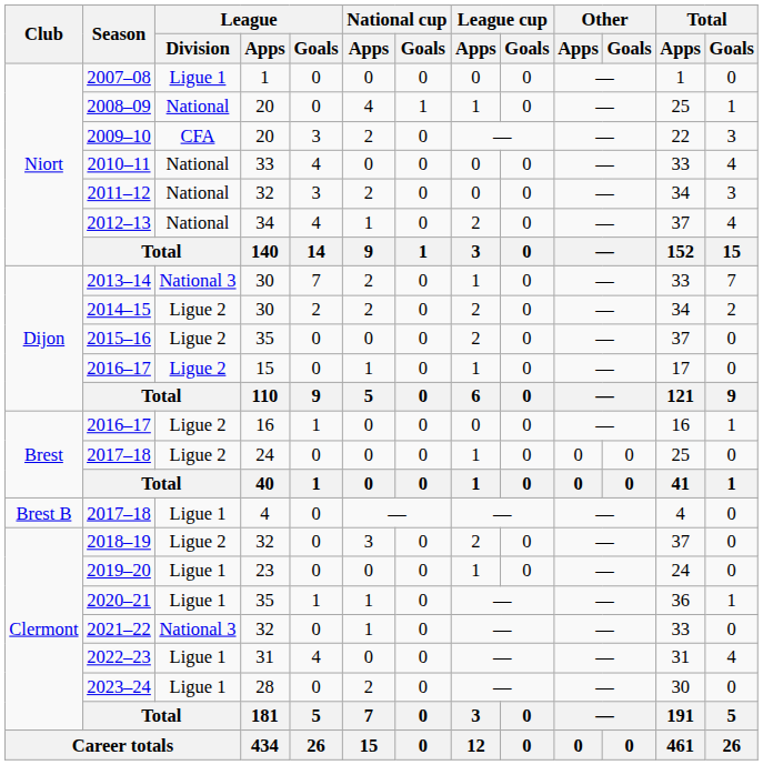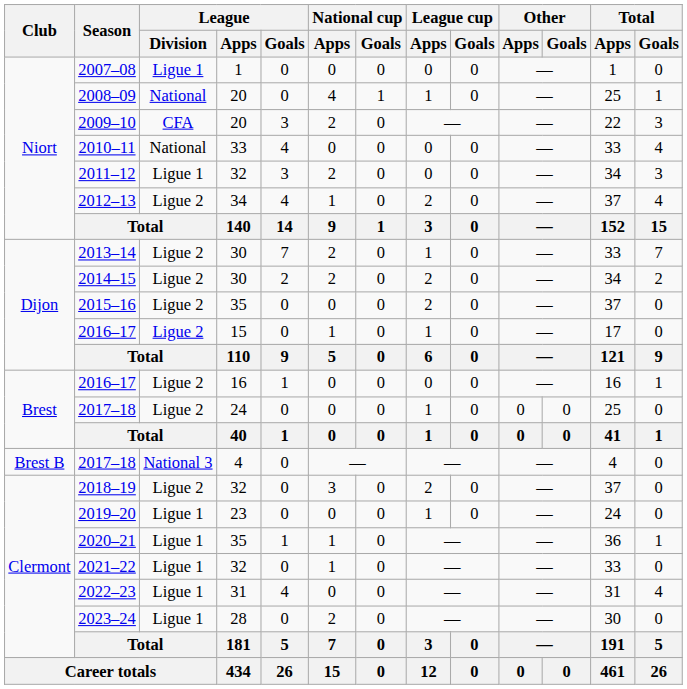2011–12 | League / Division: National -> Ligue 1
2012–13 | League / Division: National -> Ligue 2
2013–14 | League / Division: National 3 -> Ligue 2
2017–18 / 4 | League / Division: Ligue 1 -> National 3
2021–22 | League / Division: National 3 -> Ligue 1
